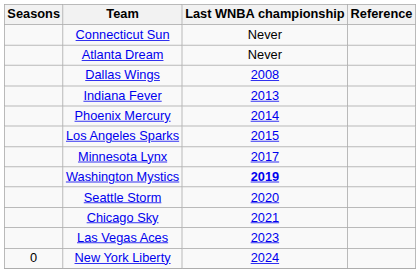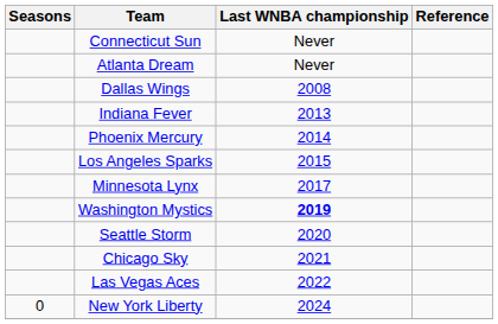Las Vegas Aces | Last WNBA championship: 2023 -> 2022
